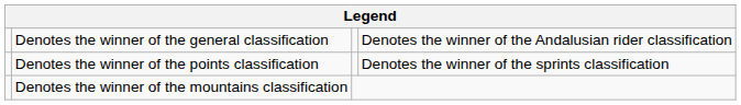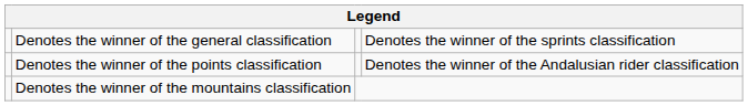Denotes the winner of the general classification | column 4: Denotes the winner of the Andalusian rider classification -> Denotes the winner of the sprints classification
Denotes the winner of the points classification | column 4: Denotes the winner of the sprints classification -> Denotes the winner of the Andalusian rider classification
